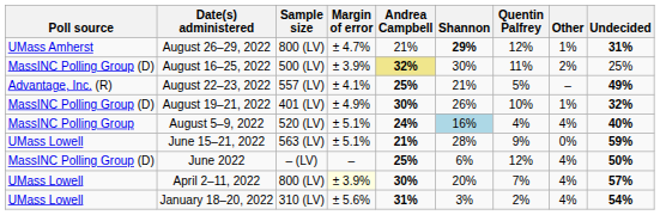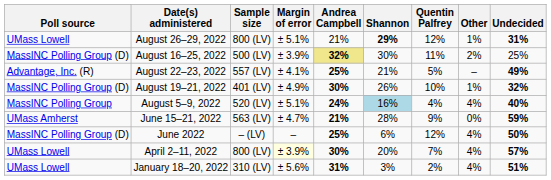August 26–29, 2022 | Poll source: UMass Amherst -> UMass Lowell
August 26–29, 2022 | Margin of error: ± 4.7% -> ± 5.1%
June 15–21, 2022 | Poll source: UMass Lowell -> UMass Amherst
June 15–21, 2022 | Margin of error: ± 5.1% -> ± 4.7%
January 18–20, 2022 | Undecided: 54% -> 51%
